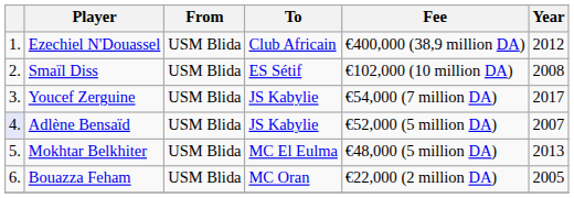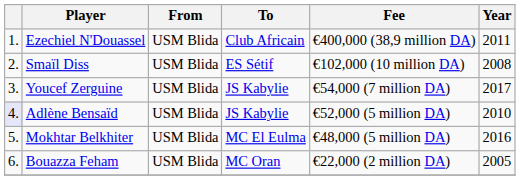Ezechiel N'Douassel | Year: 2012 -> 2011
Adlène Bensaïd | Year: 2007 -> 2010
Mokhtar Belkhiter | Year: 2013 -> 2016
